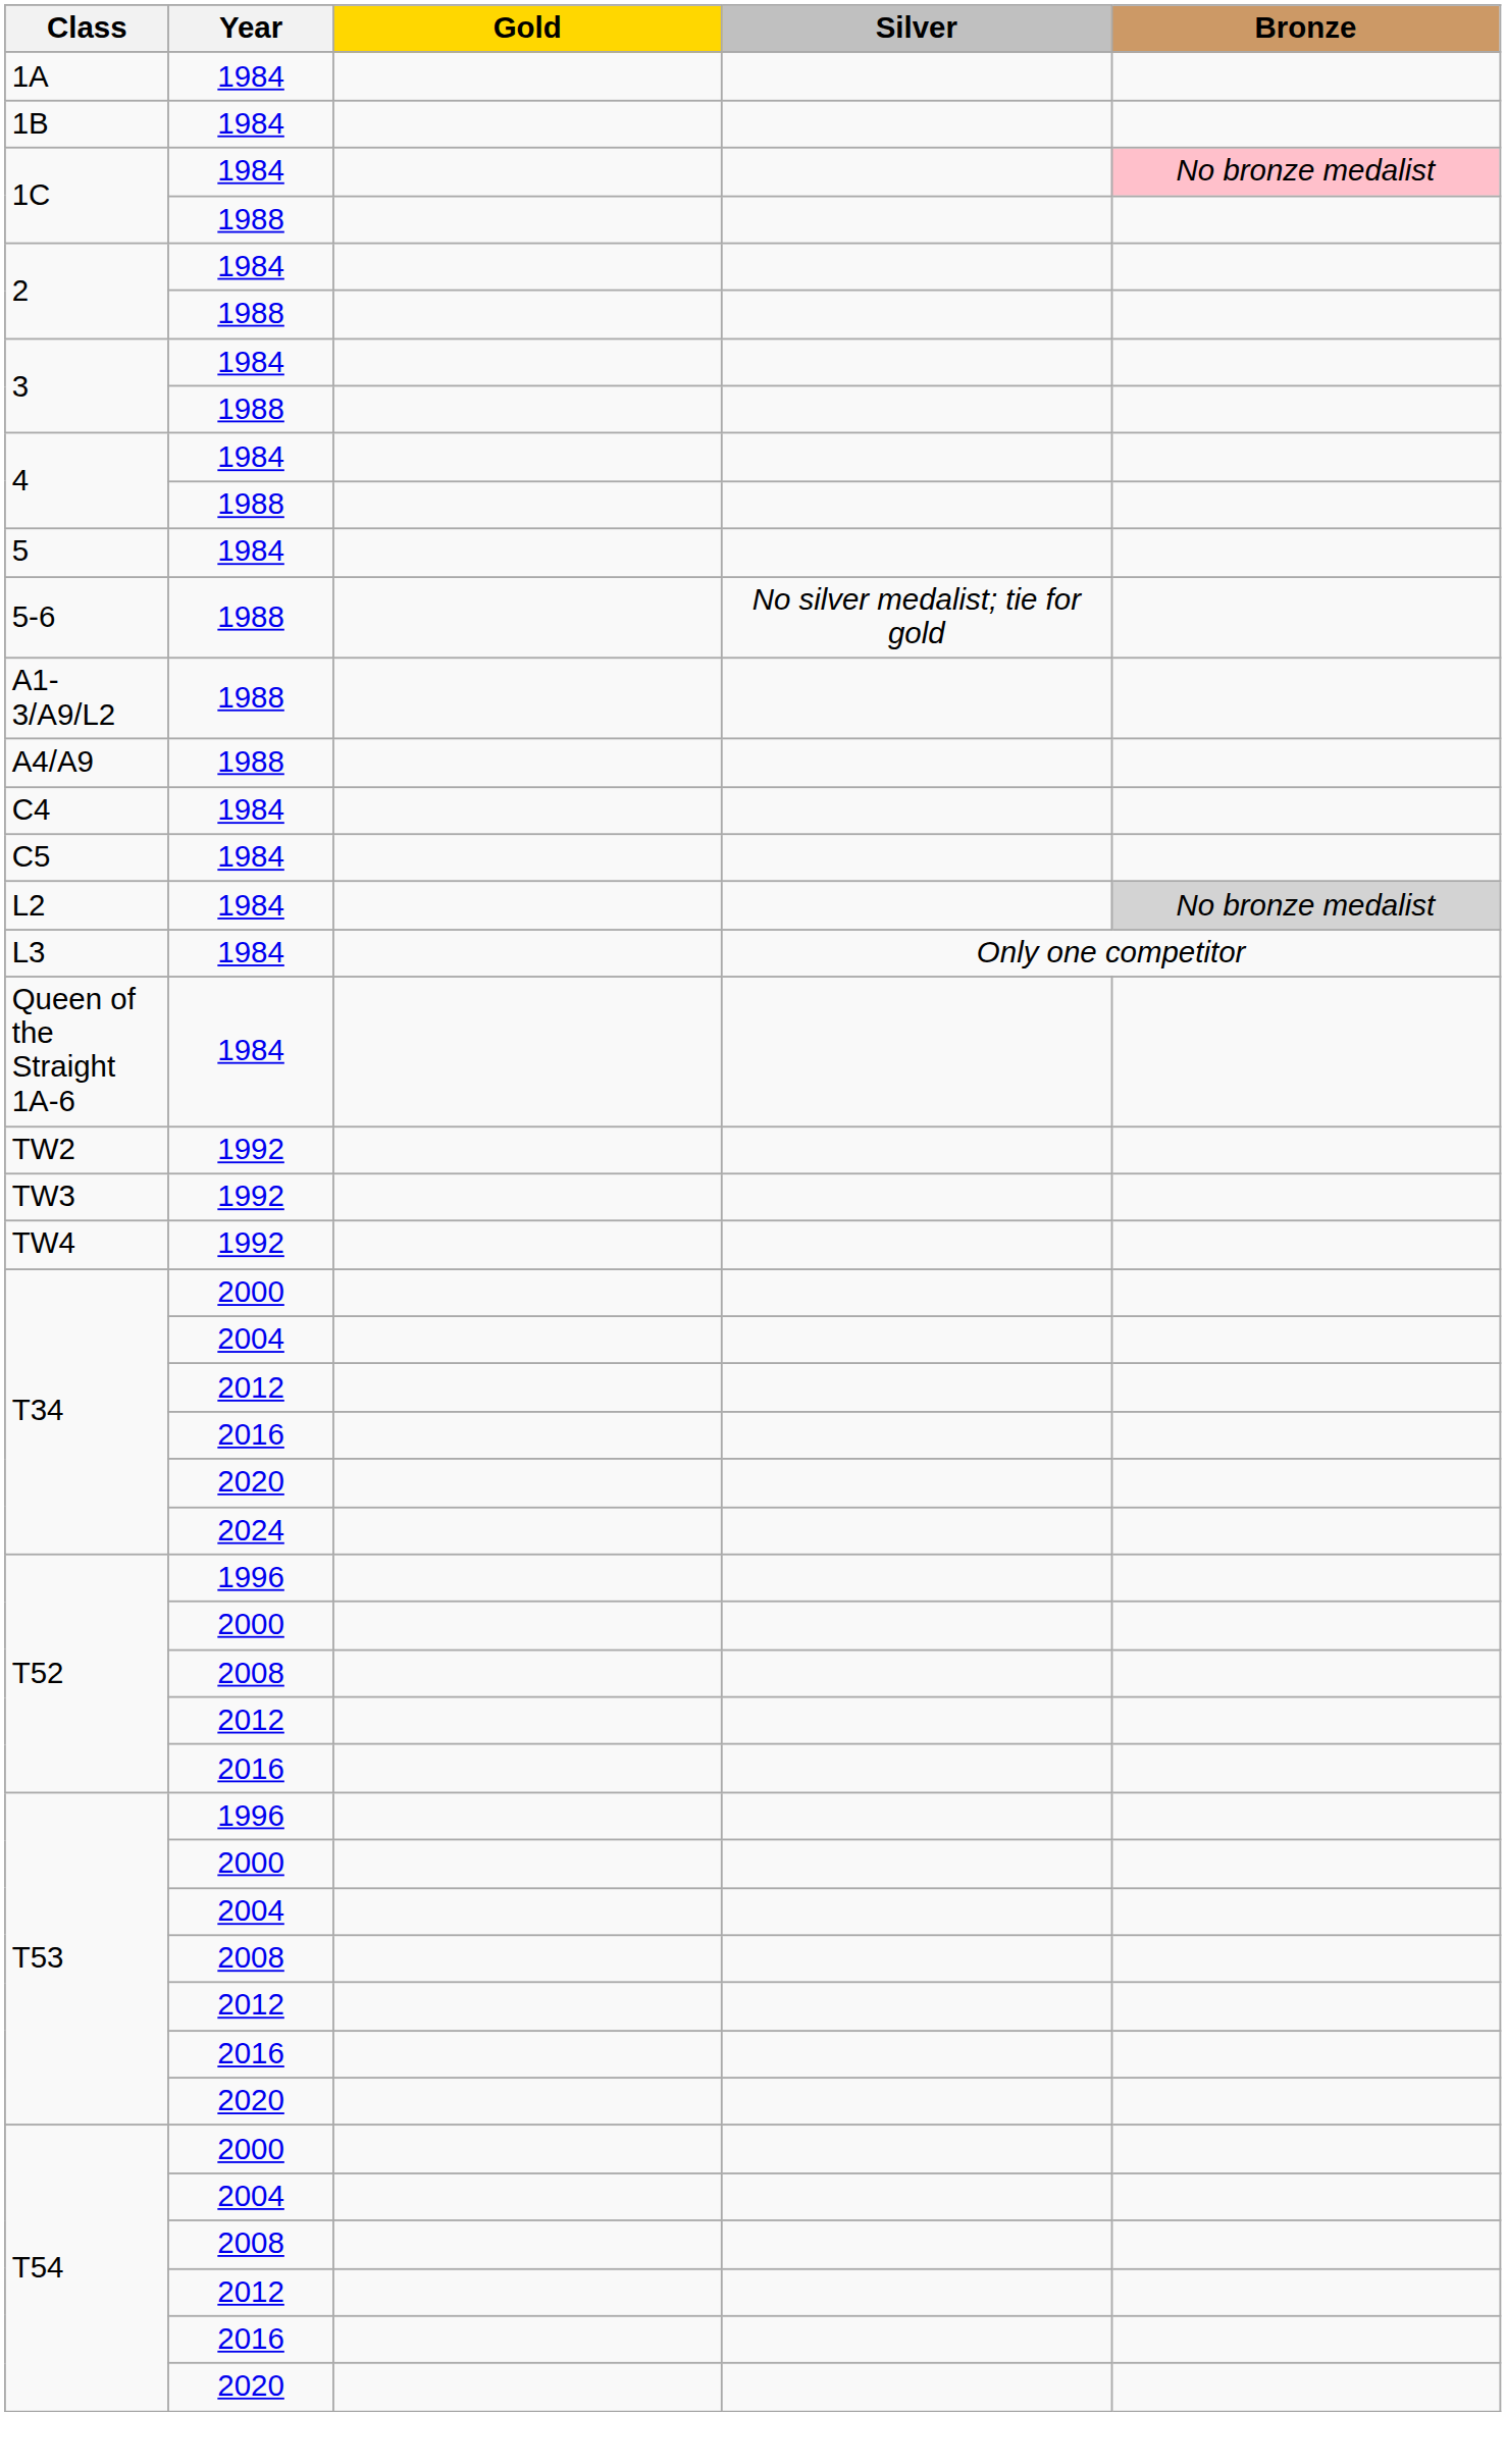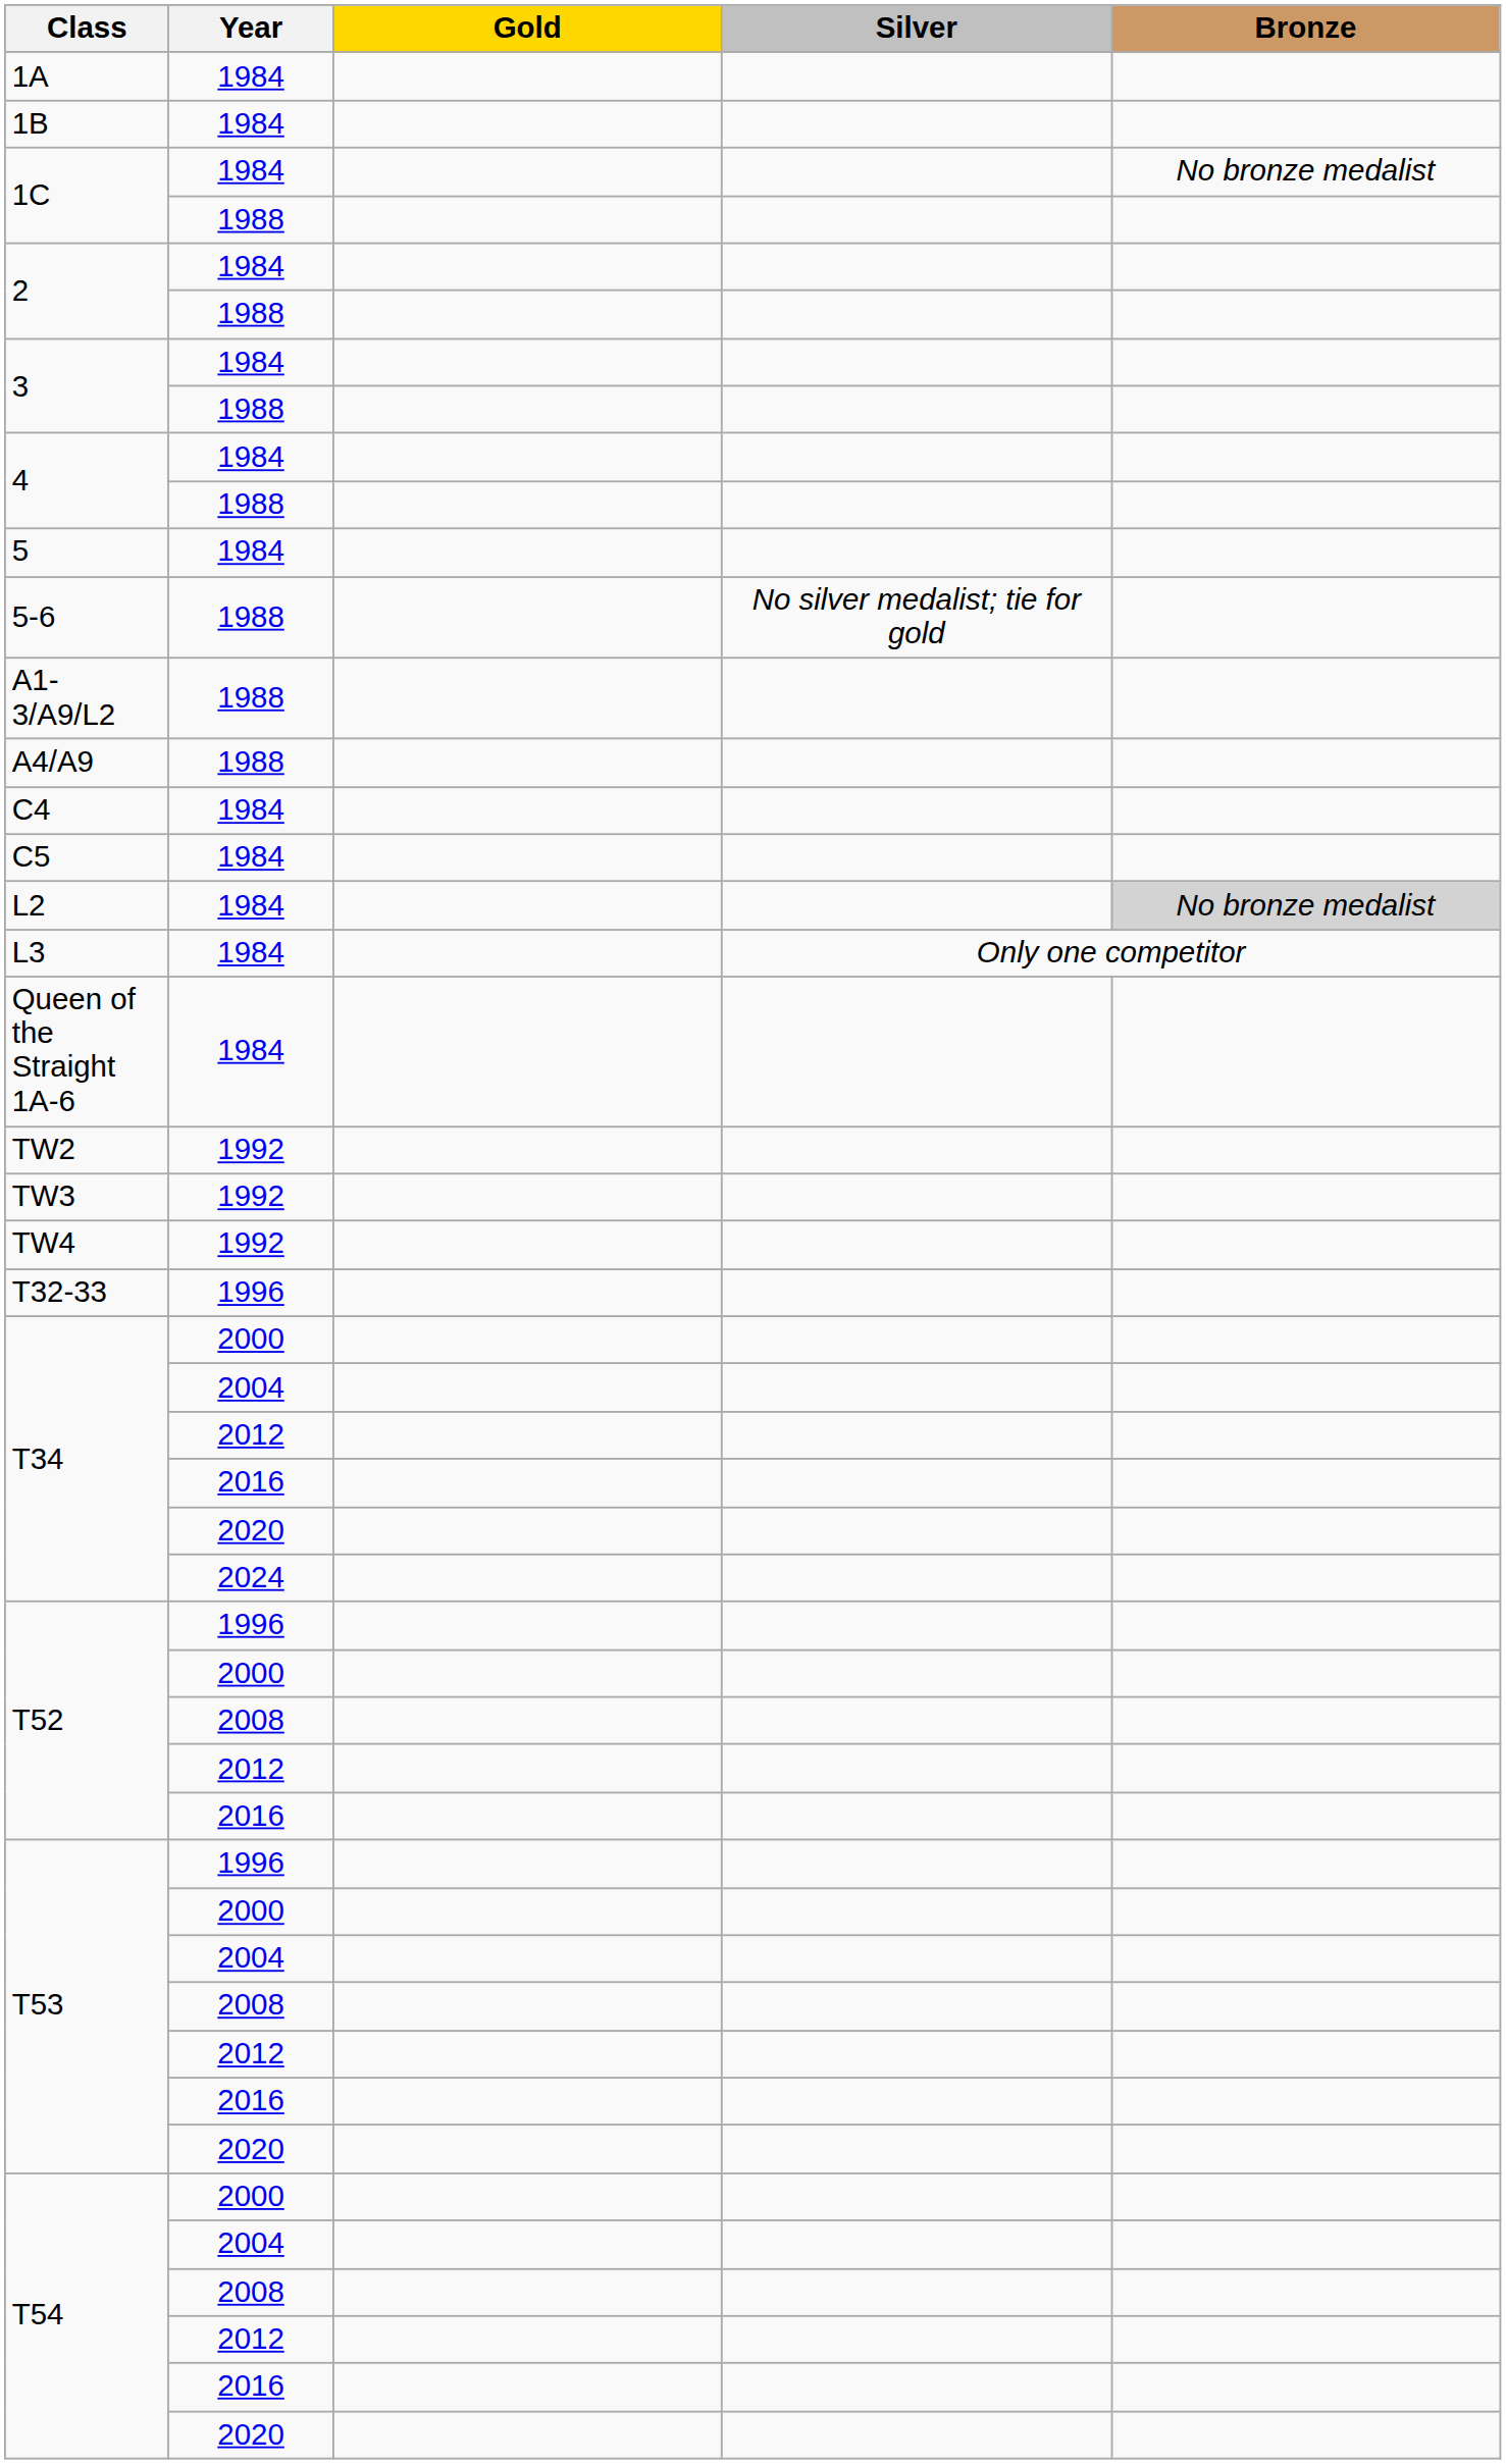1C / 1984 | Bronze: pink background -> no background
+ row: T32-33 | 1996
